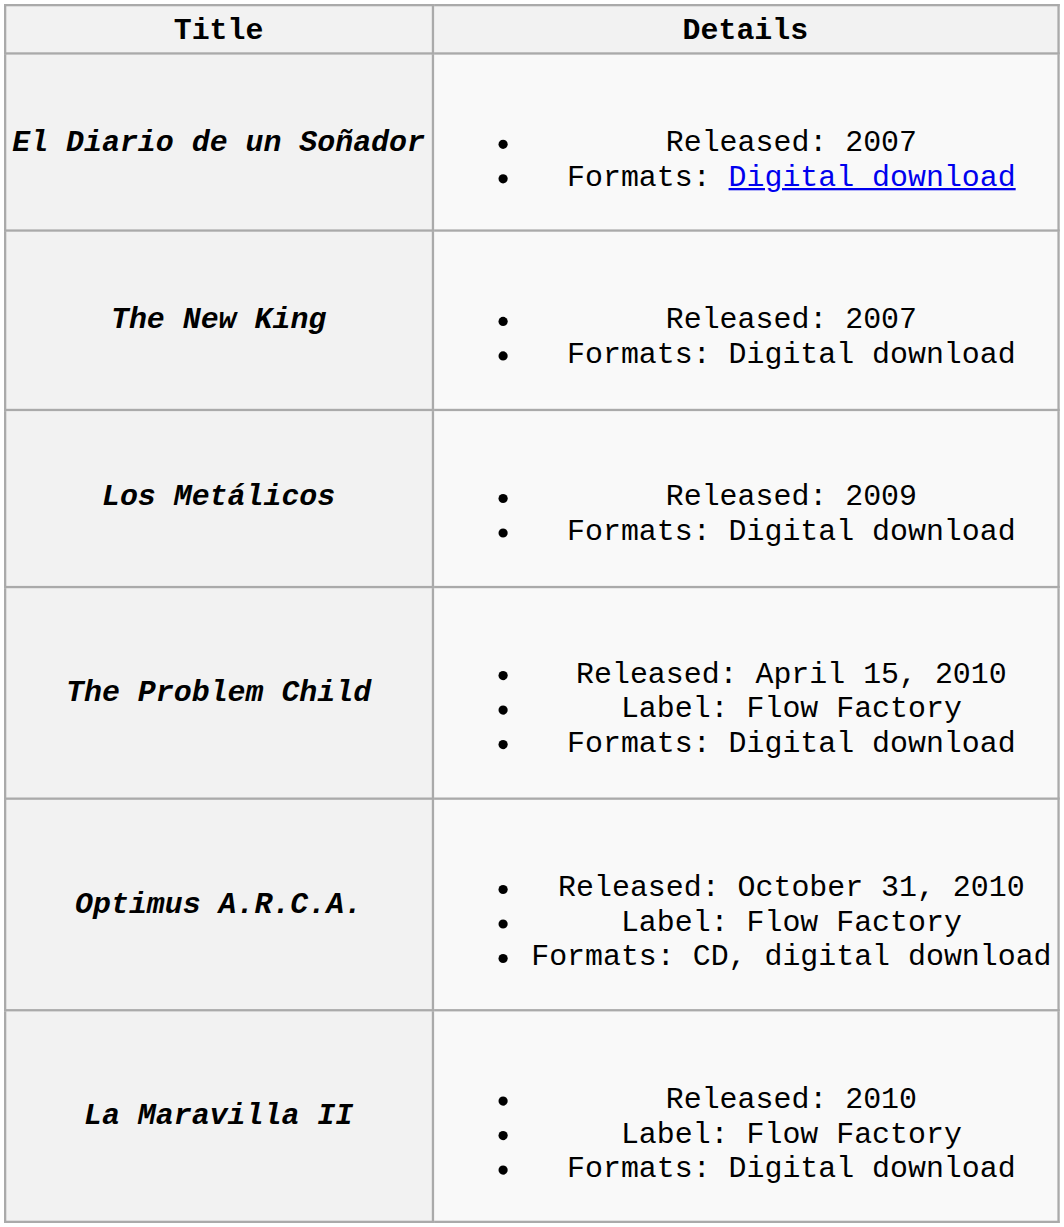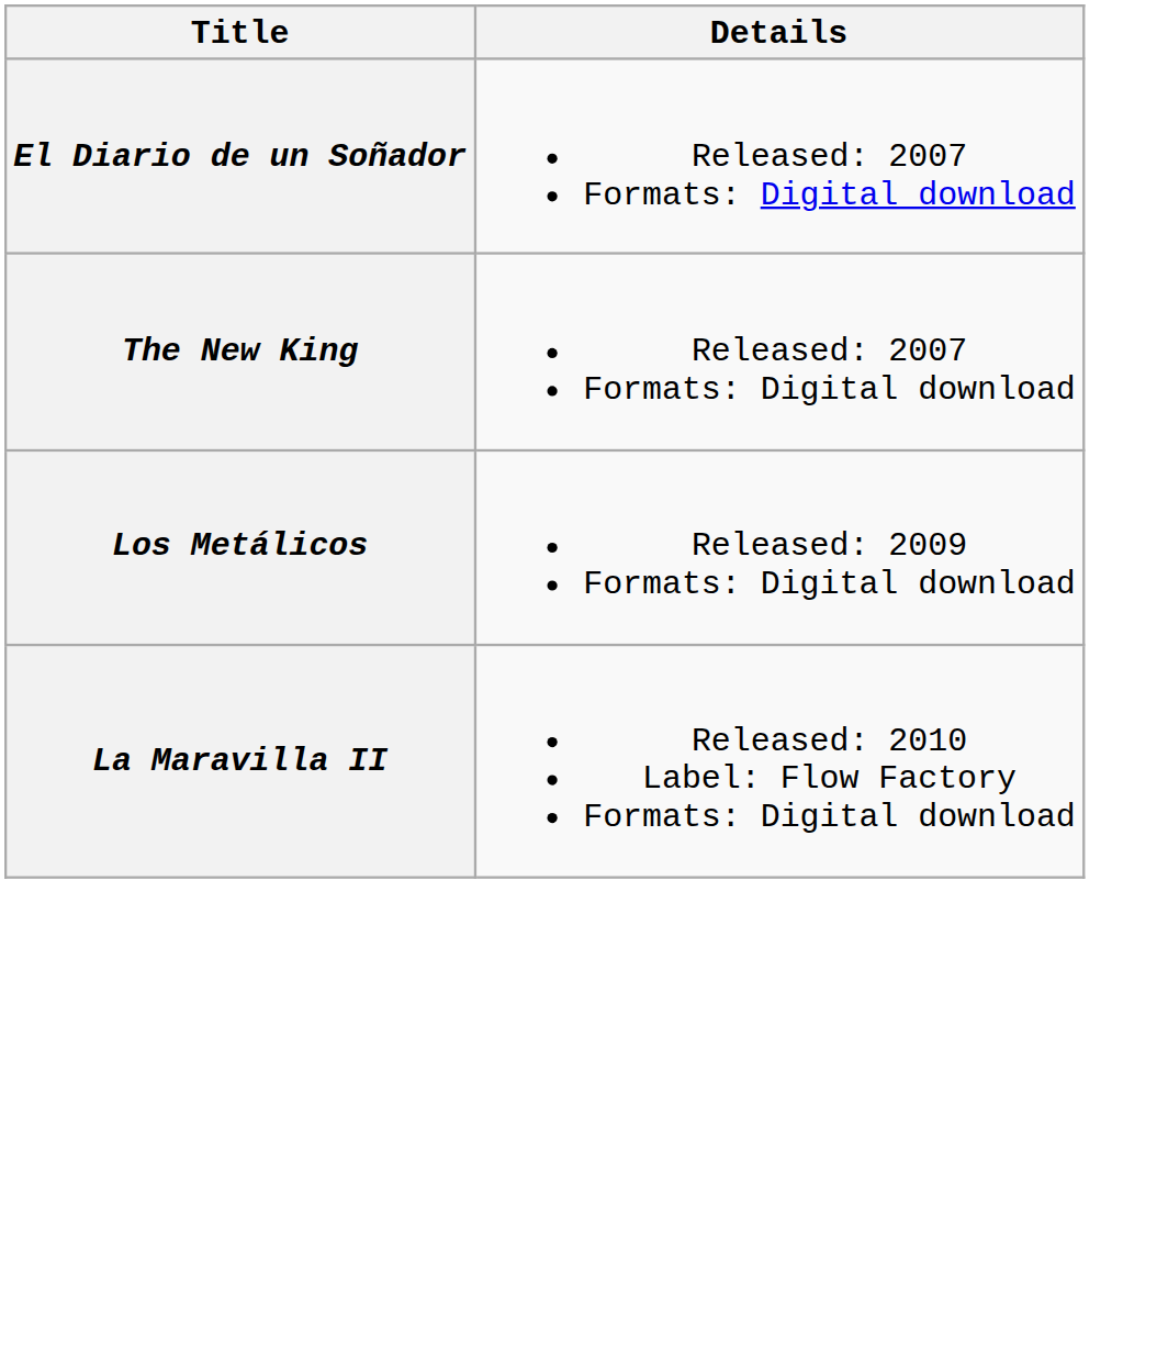- row: The Problem Child | Released: April 15, 2010 Label: Flow Factory Formats: Digital download
- row: Optimus A.R.C.A. | Released: October 31, 2010 Label: Flow Factory Formats: CD, digital download
